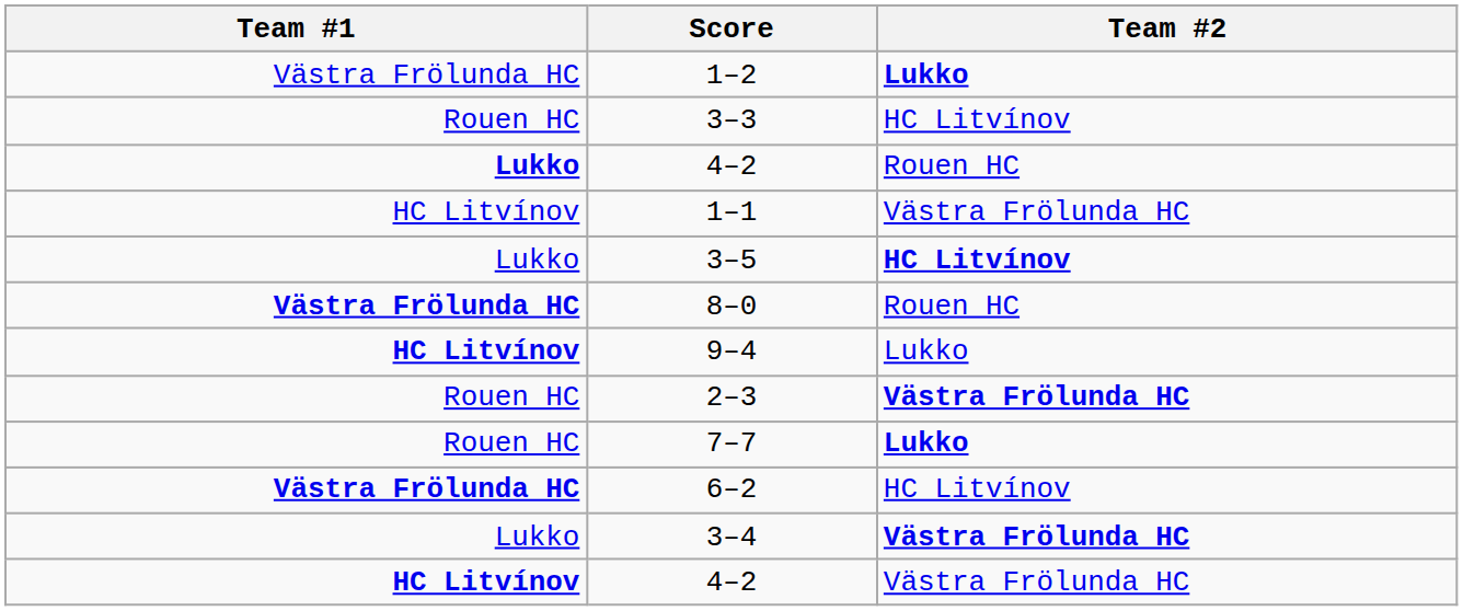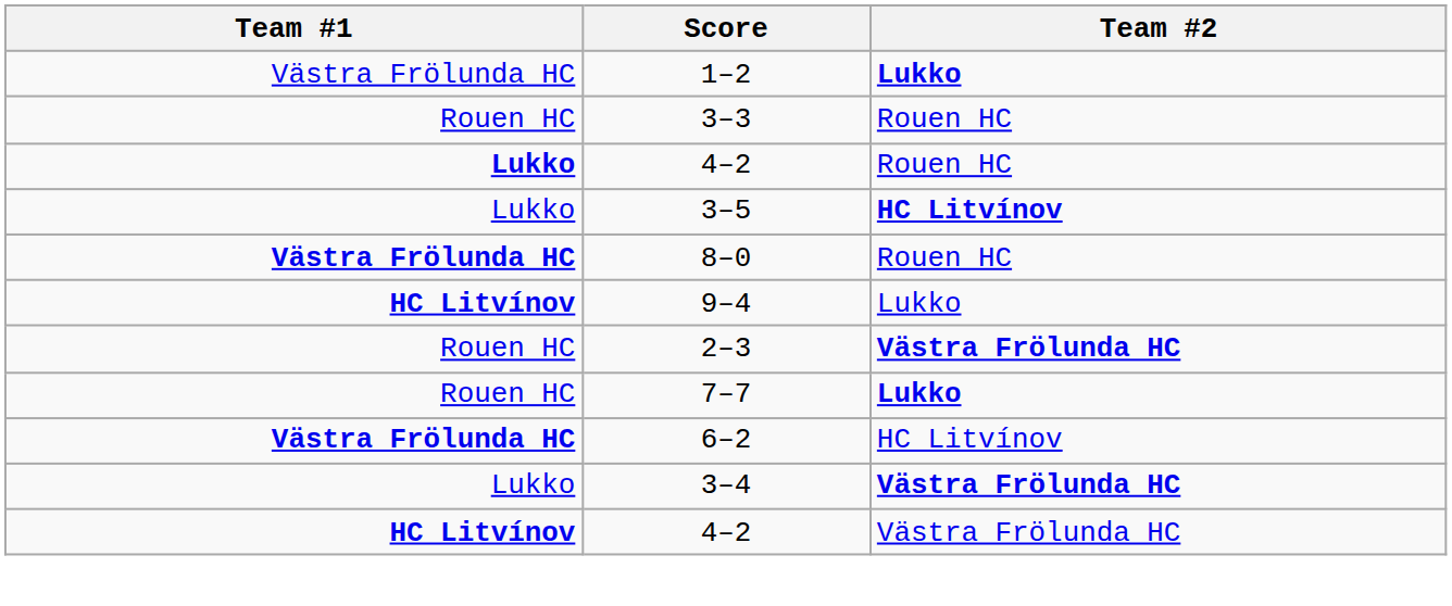3–3 | Team #2: HC Litvínov -> Rouen HC
- row: HC Litvínov | 1–1 | Västra Frölunda HC
